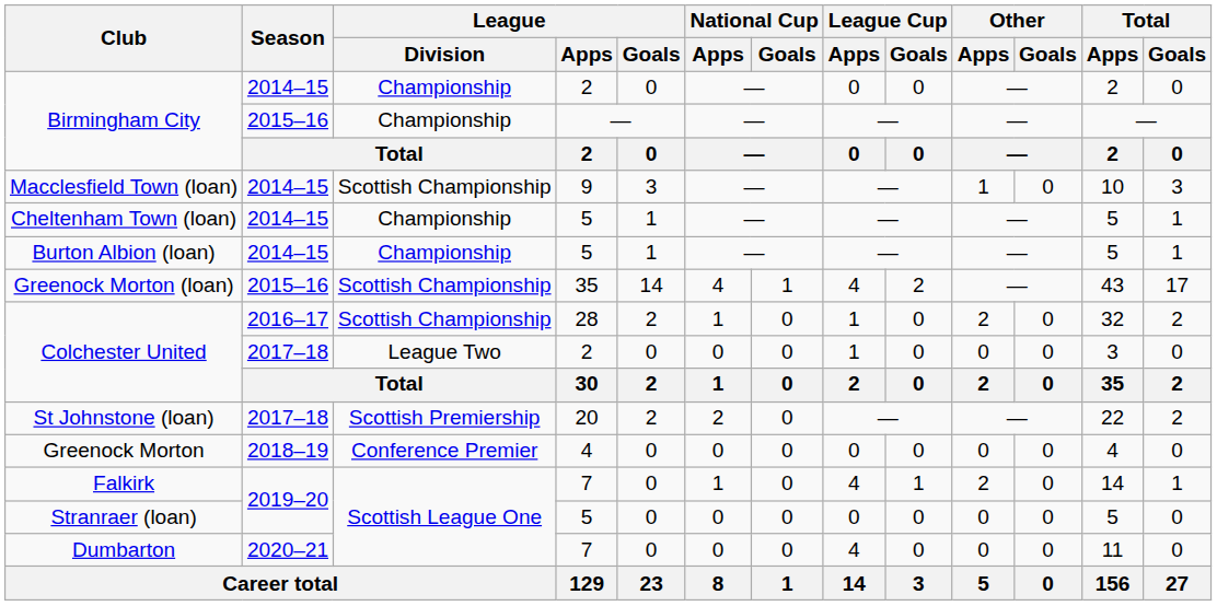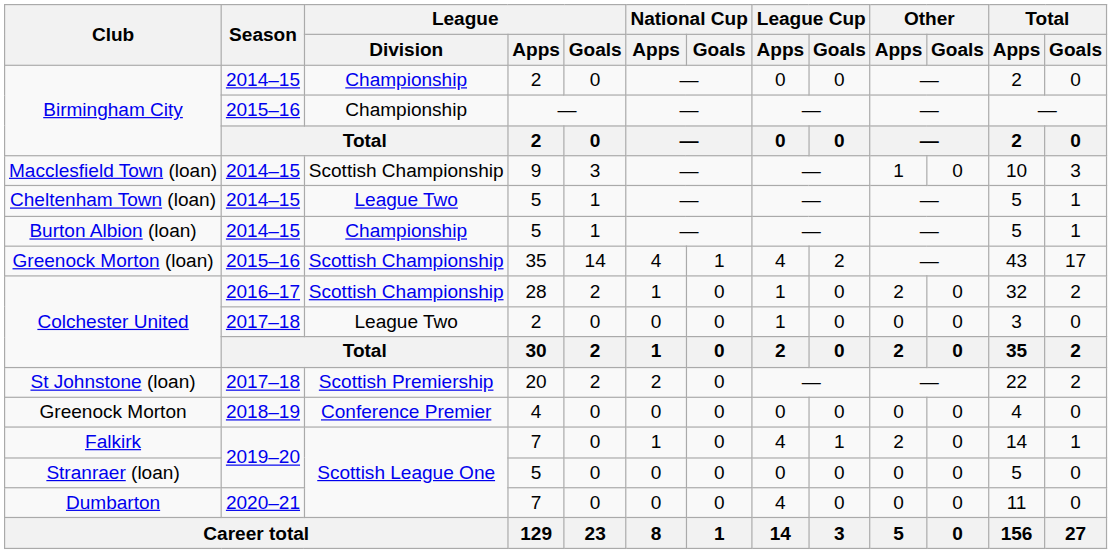Cheltenham Town (loan) | League / Division: Championship -> League Two
